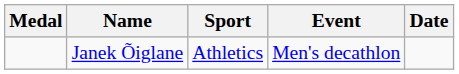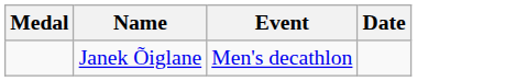- column: Sport | Athletics
